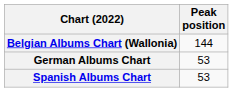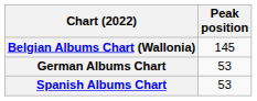Belgian Albums Chart (Wallonia) | Peak position: 144 -> 145
